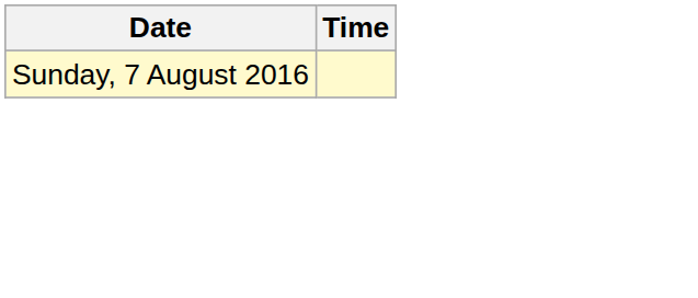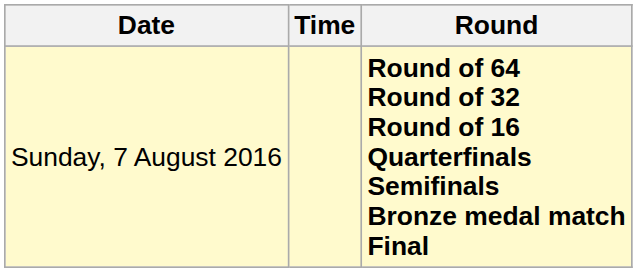+ column: Round | Round of 64 Round of 32 Round of 16 Quarterfinals Semifinals Bronze medal match Final
